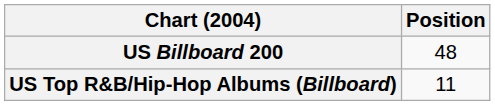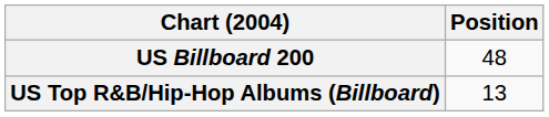US Top R&B/Hip-Hop Albums (Billboard) | Position: 11 -> 13
